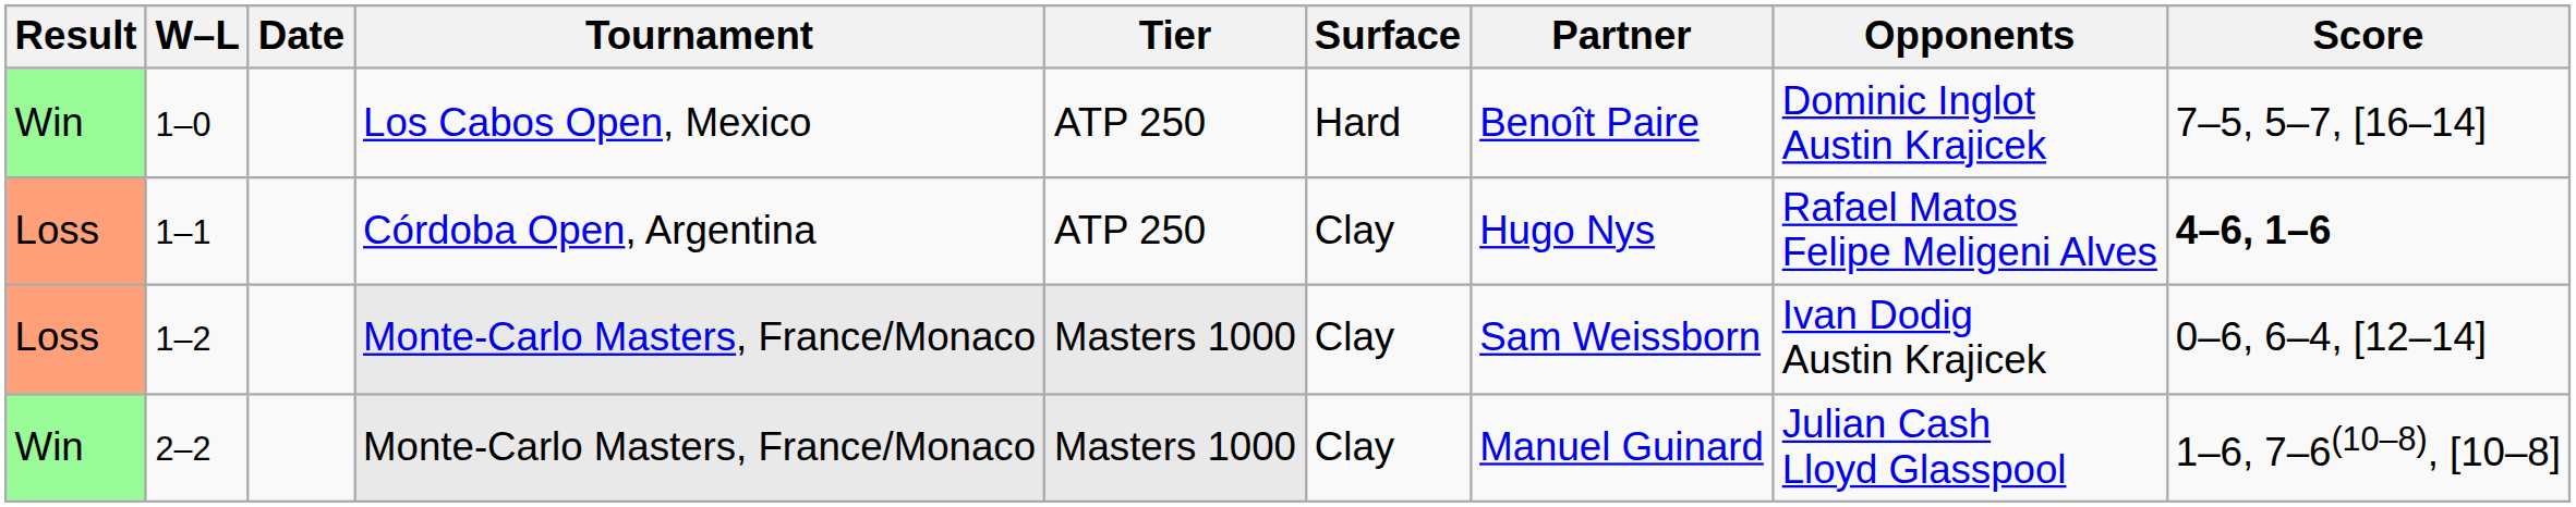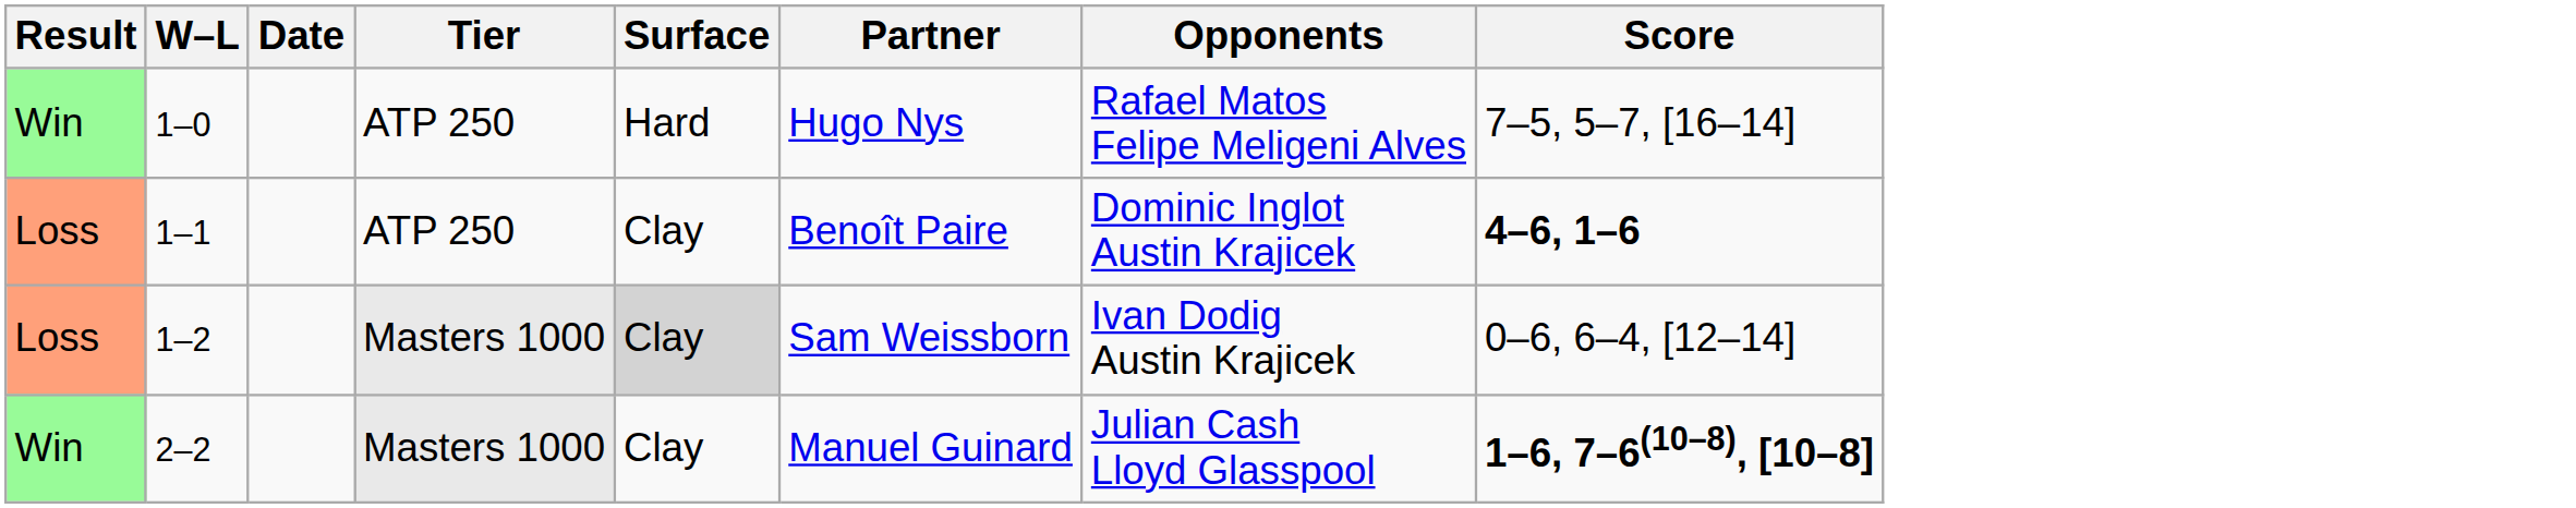- column: Tournament | Los Cabos Open, Mexico | Córdoba Open, Argentina | Monte-Carlo Masters, France/Monaco | Monte-Carlo Masters, France/Monaco
1–0 | Partner: Benoît Paire -> Hugo Nys
1–0 | Opponents: Dominic Inglot Austin Krajicek -> Rafael Matos Felipe Meligeni Alves
1–1 | Partner: Hugo Nys -> Benoît Paire
1–1 | Opponents: Rafael Matos Felipe Meligeni Alves -> Dominic Inglot Austin Krajicek
1–2 | Surface: no background -> lightgrey background
2–2 | Score: normal -> bold
